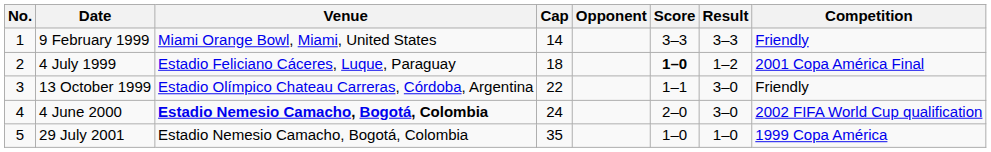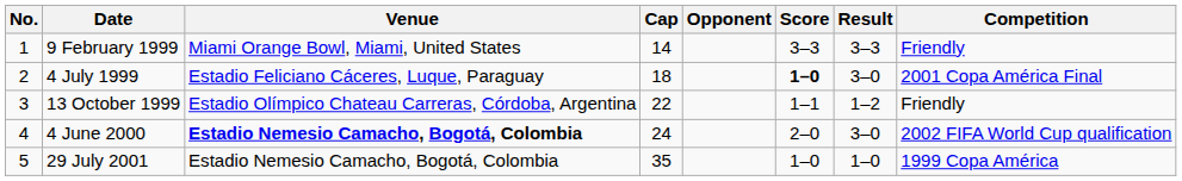4 July 1999 | Result: 1–2 -> 3–0
13 October 1999 | Result: 3–0 -> 1–2
